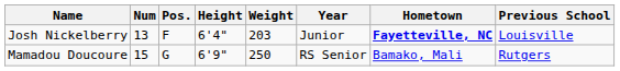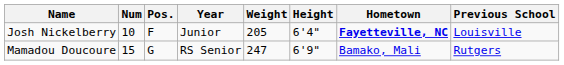columns swapped: Height <-> Year
Josh Nickelberry | Num: 13 -> 10
Josh Nickelberry | Weight: 203 -> 205
Mamadou Doucoure | Weight: 250 -> 247
